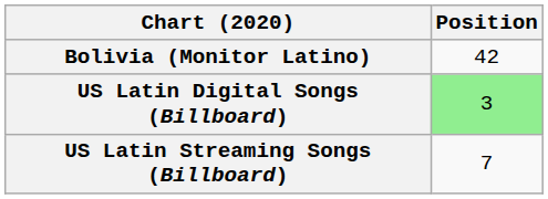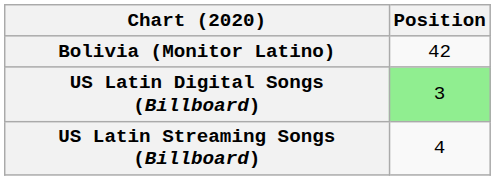US Latin Streaming Songs (Billboard) | Position: 7 -> 4
